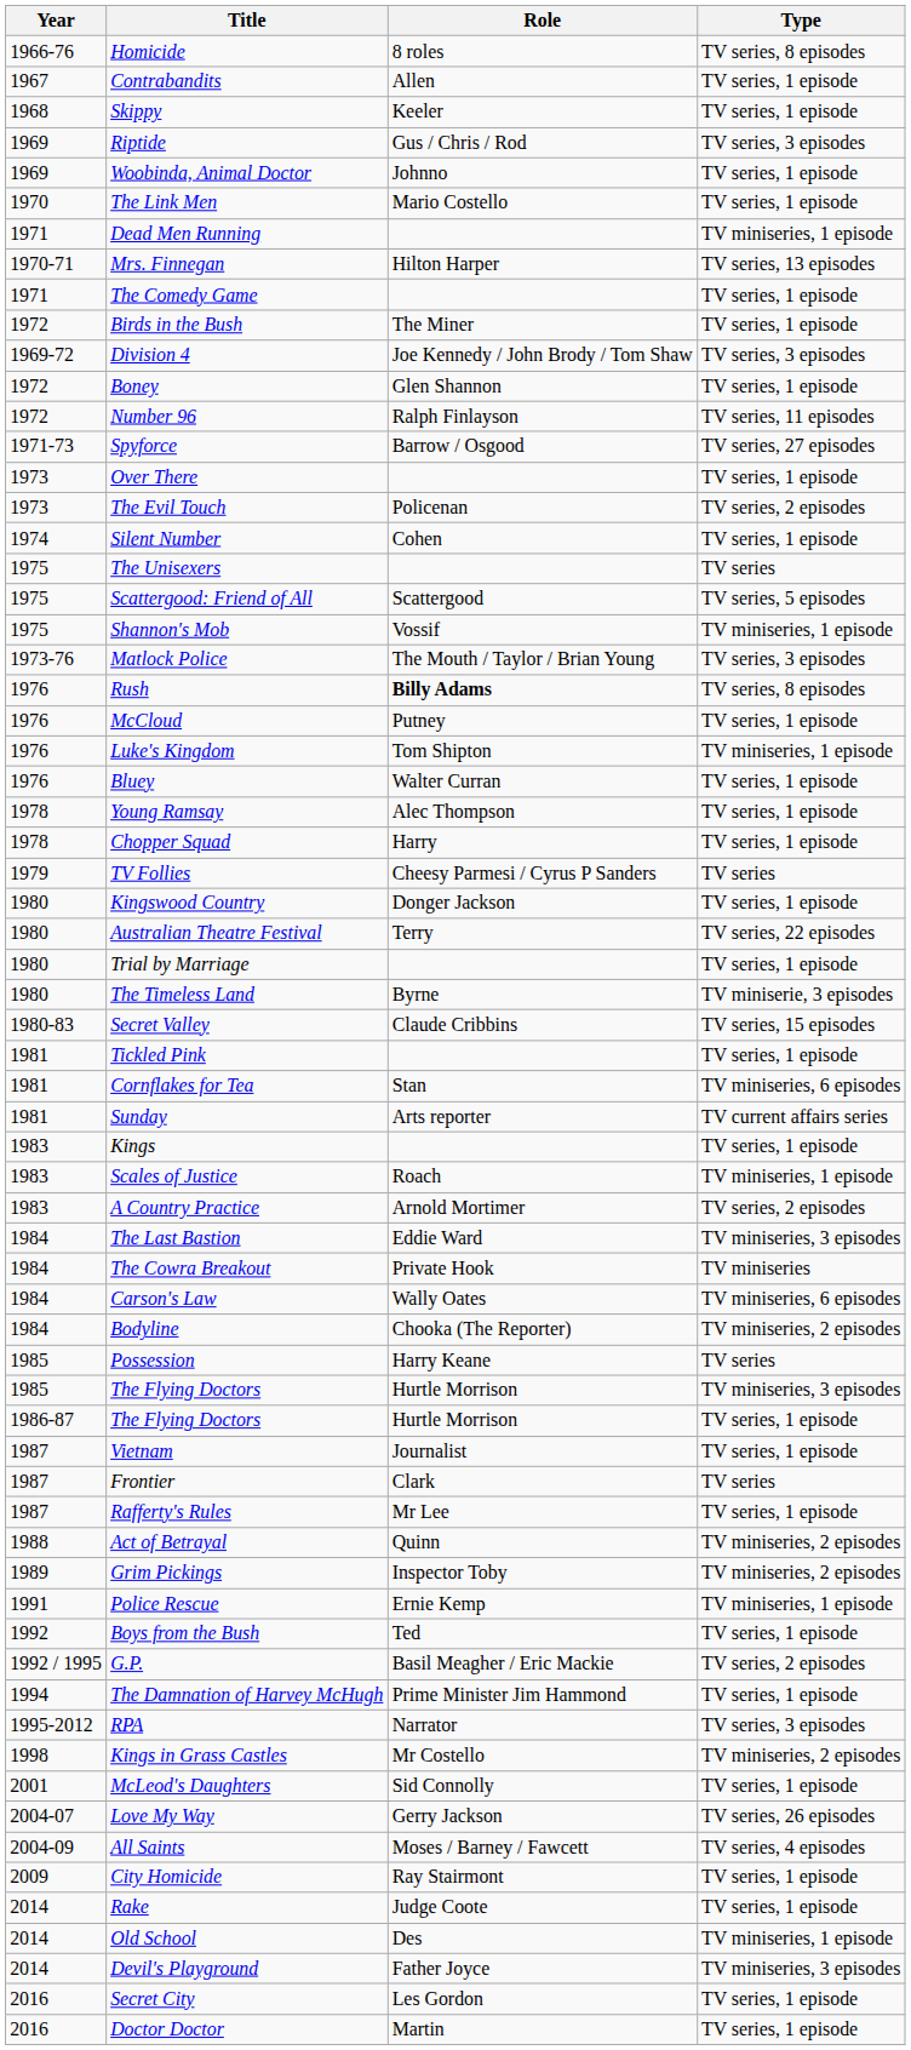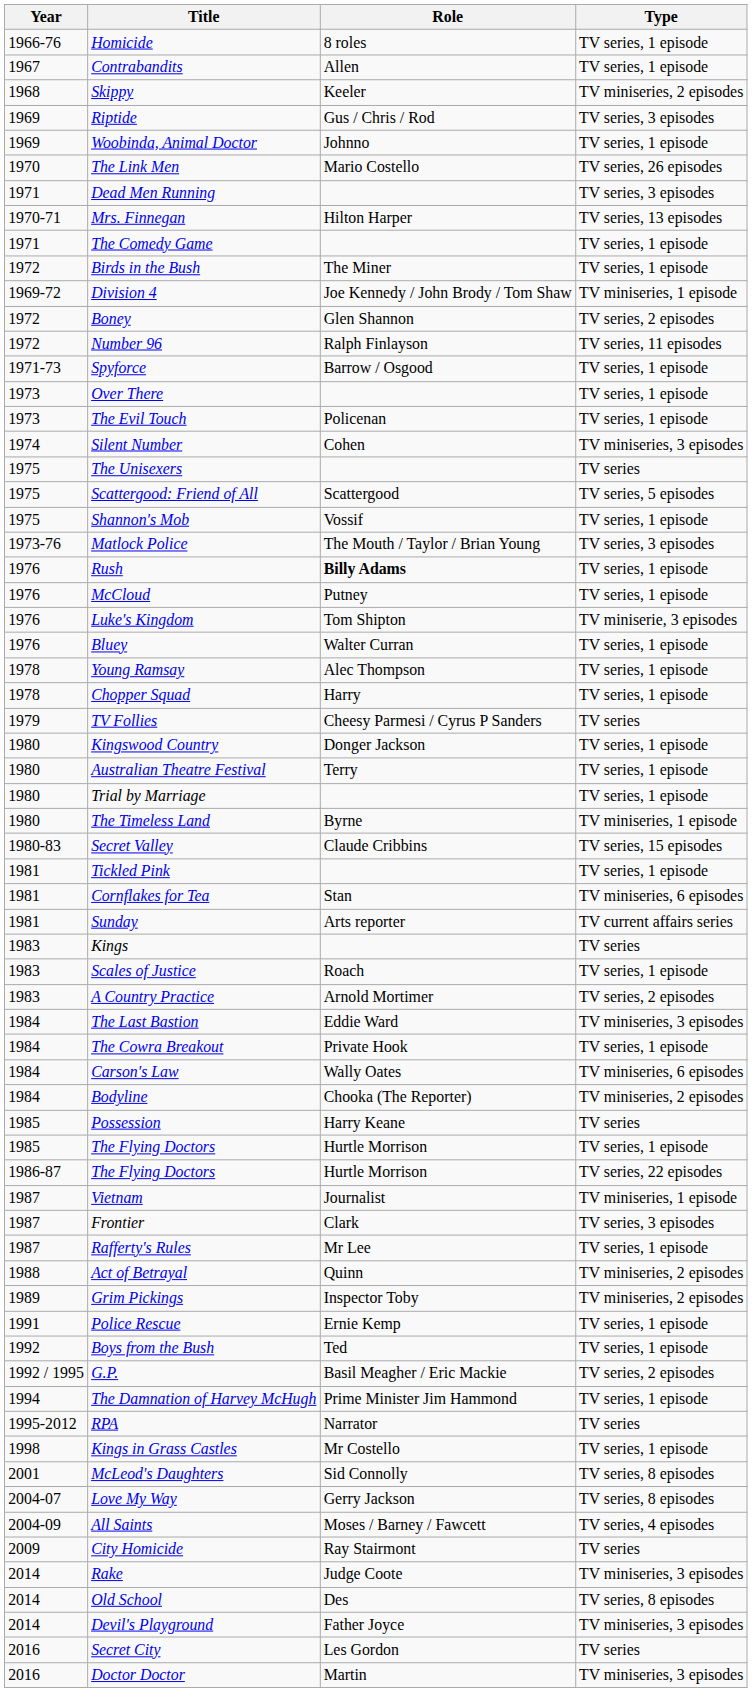Homicide | Type: TV series, 8 episodes -> TV series, 1 episode
Skippy | Type: TV series, 1 episode -> TV miniseries, 2 episodes
The Link Men | Type: TV series, 1 episode -> TV series, 26 episodes
Dead Men Running | Type: TV miniseries, 1 episode -> TV series, 3 episodes
Division 4 | Type: TV series, 3 episodes -> TV miniseries, 1 episode
Boney | Type: TV series, 1 episode -> TV series, 2 episodes
Spyforce | Type: TV series, 27 episodes -> TV series, 1 episode
The Evil Touch | Type: TV series, 2 episodes -> TV series, 1 episode
Silent Number | Type: TV series, 1 episode -> TV miniseries, 3 episodes
Shannon's Mob | Type: TV miniseries, 1 episode -> TV series, 1 episode
Rush | Type: TV series, 8 episodes -> TV series, 1 episode
Luke's Kingdom | Type: TV miniseries, 1 episode -> TV miniserie, 3 episodes
Australian Theatre Festival | Type: TV series, 22 episodes -> TV series, 1 episode
The Timeless Land | Type: TV miniserie, 3 episodes -> TV miniseries, 1 episode
Kings | Type: TV series, 1 episode -> TV series
Scales of Justice | Type: TV miniseries, 1 episode -> TV series, 1 episode
The Cowra Breakout | Type: TV miniseries -> TV series, 1 episode
1985 / The Flying Doctors | Type: TV miniseries, 3 episodes -> TV series, 1 episode
1986-87 / The Flying Doctors | Type: TV series, 1 episode -> TV series, 22 episodes
Vietnam | Type: TV series, 1 episode -> TV miniseries, 1 episode
Frontier | Type: TV series -> TV series, 3 episodes
Police Rescue | Type: TV miniseries, 1 episode -> TV series, 1 episode
RPA | Type: TV series, 3 episodes -> TV series
Kings in Grass Castles | Type: TV miniseries, 2 episodes -> TV series, 1 episode
McLeod's Daughters | Type: TV series, 1 episode -> TV series, 8 episodes
Love My Way | Type: TV series, 26 episodes -> TV series, 8 episodes
City Homicide | Type: TV series, 1 episode -> TV series
Rake | Type: TV series, 1 episode -> TV miniseries, 3 episodes
Old School | Type: TV miniseries, 1 episode -> TV series, 8 episodes
Secret City | Type: TV series, 1 episode -> TV series
Doctor Doctor | Type: TV series, 1 episode -> TV miniseries, 3 episodes
